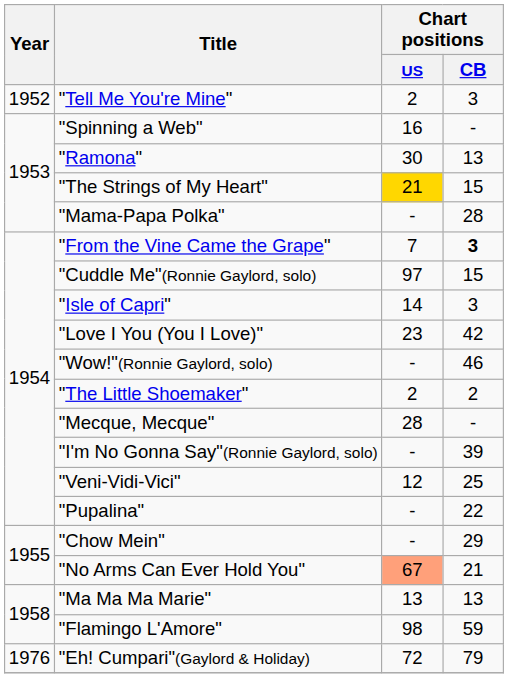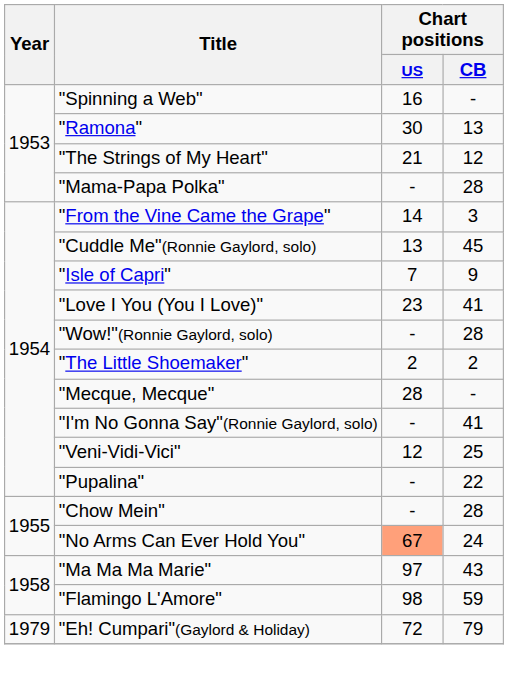- row: 1952 | "Tell Me You're Mine" | 2 | 3
"The Strings of My Heart" | Chart positions / US: gold background -> no background
"The Strings of My Heart" | Chart positions / CB: 15 -> 12
"From the Vine Came the Grape" | Chart positions / US: 7 -> 14
"From the Vine Came the Grape" | Chart positions / CB: bold -> normal
"Cuddle Me"(Ronnie Gaylord, solo) | Chart positions / US: 97 -> 13
"Cuddle Me"(Ronnie Gaylord, solo) | Chart positions / CB: 15 -> 45
"Isle of Capri" | Chart positions / US: 14 -> 7
"Isle of Capri" | Chart positions / CB: 3 -> 9
"Love I You (You I Love)" | Chart positions / CB: 42 -> 41
"Wow!"(Ronnie Gaylord, solo) | Chart positions / CB: 46 -> 28
"I'm No Gonna Say"(Ronnie Gaylord, solo) | Chart positions / CB: 39 -> 41
"Chow Mein" | Chart positions / CB: 29 -> 28
"No Arms Can Ever Hold You" | Chart positions / CB: 21 -> 24
"Ma Ma Ma Marie" | Chart positions / US: 13 -> 97
"Ma Ma Ma Marie" | Chart positions / CB: 13 -> 43
"Eh! Cumpari"(Gaylord & Holiday) | Year: 1976 -> 1979
